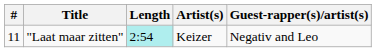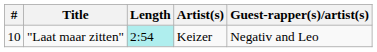"Laat maar zitten" | #: 11 -> 10
